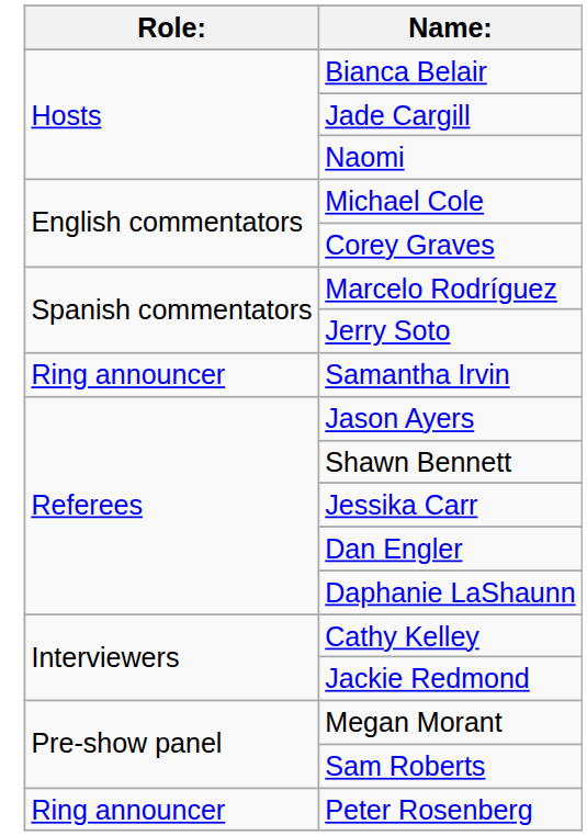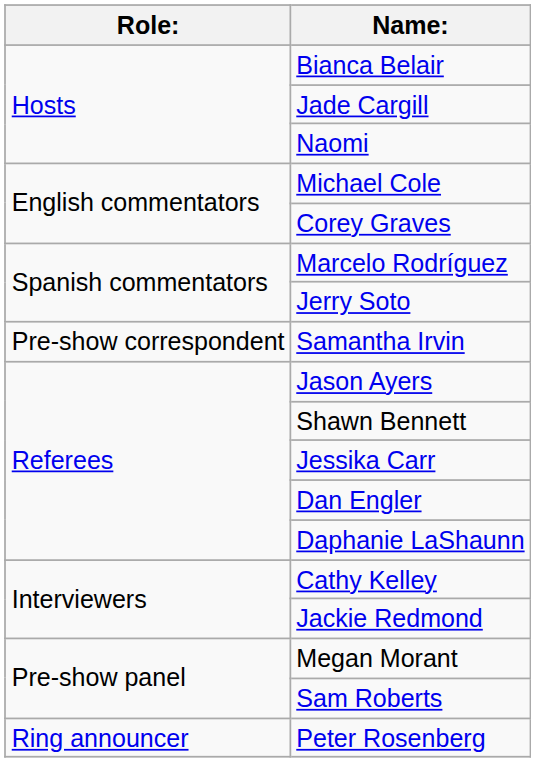Samantha Irvin | Role:: Ring announcer -> Pre-show correspondent
